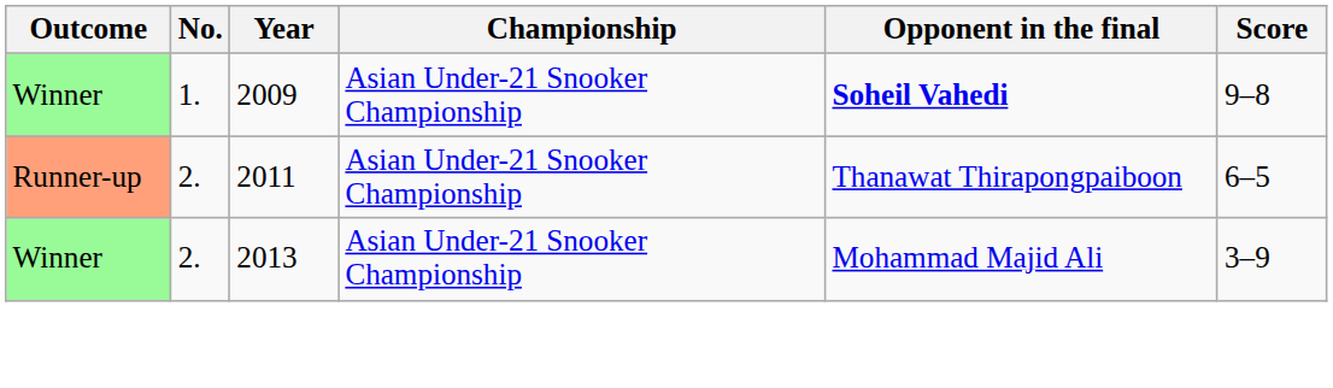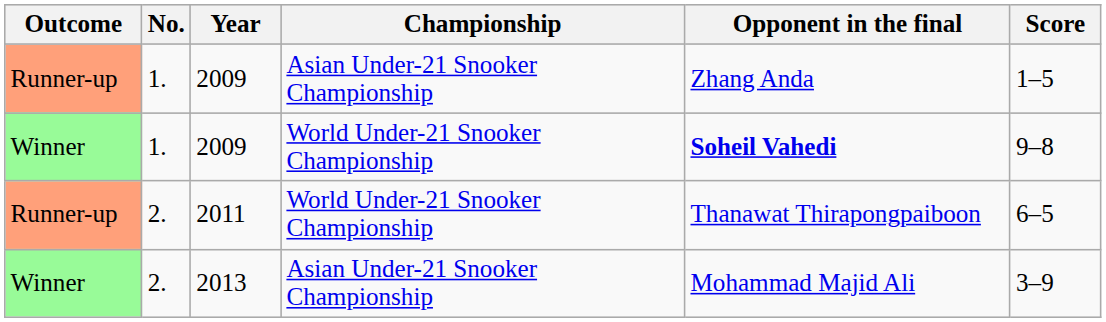+ row: Runner-up | 1. | 2009 | Asian Under-21 Snooker Championship | Zhang Anda | 1–5
Winner / 2009 | Championship: Asian Under-21 Snooker Championship -> World Under-21 Snooker Championship
2011 | Championship: Asian Under-21 Snooker Championship -> World Under-21 Snooker Championship
